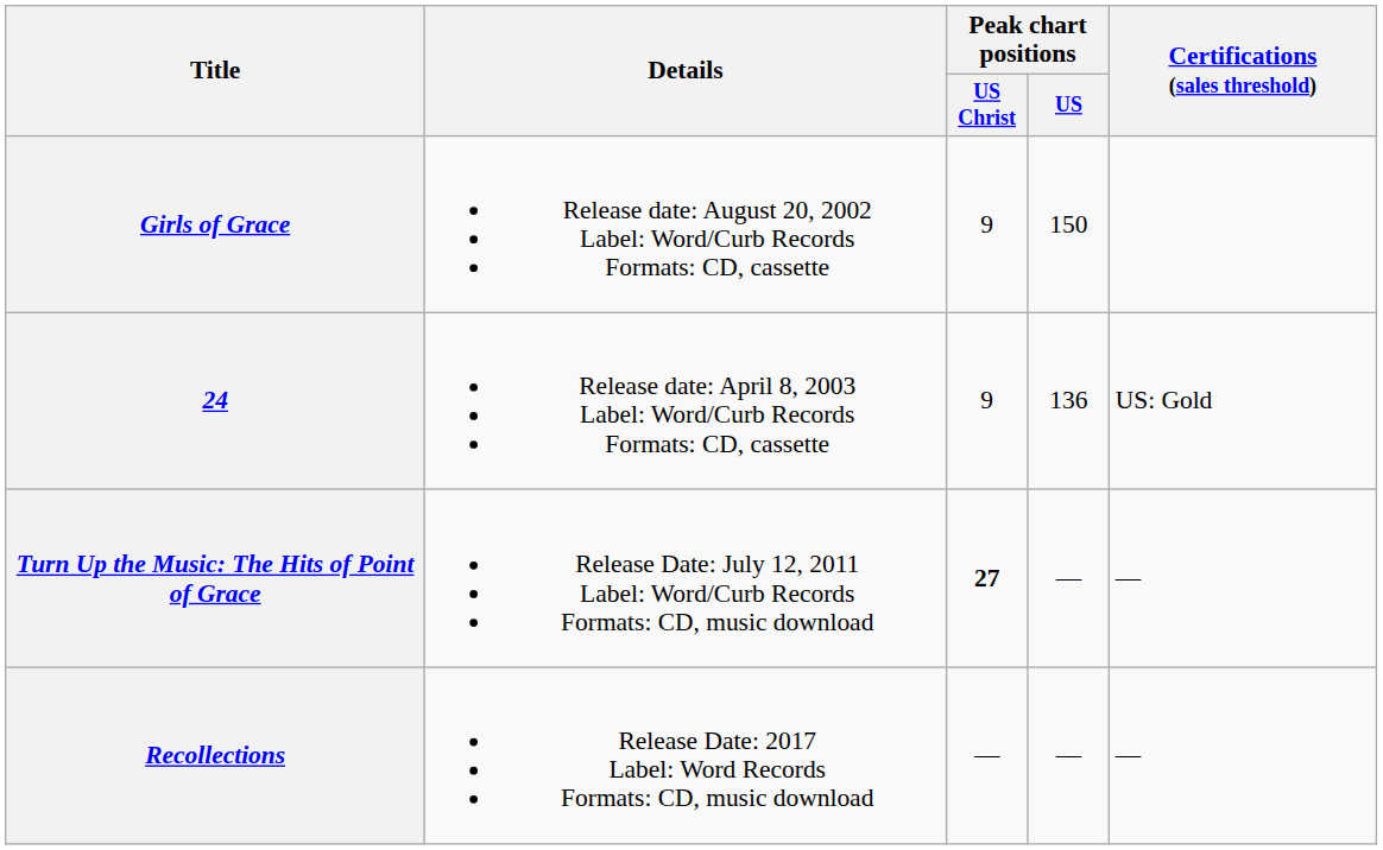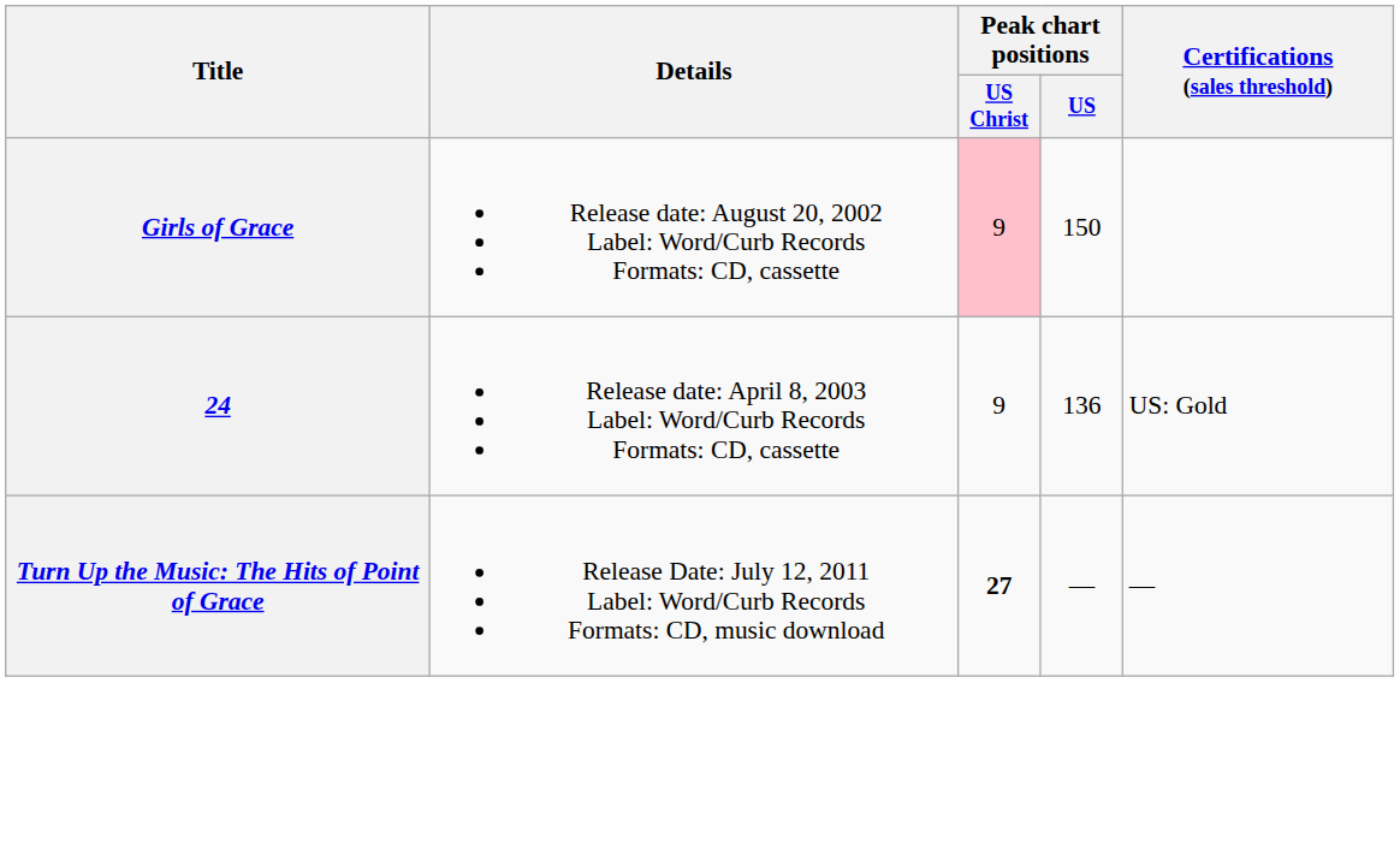Girls of Grace | Peak chart positions / US Christ: no background -> pink background
- row: Recollections | Release Date: 2017 Label: Word Records Formats: CD, music download | — | — | —
